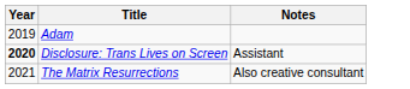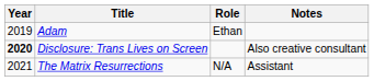+ column: Role | Ethan | N/A
Disclosure: Trans Lives on Screen | Notes: Assistant -> Also creative consultant
The Matrix Resurrections | Notes: Also creative consultant -> Assistant
